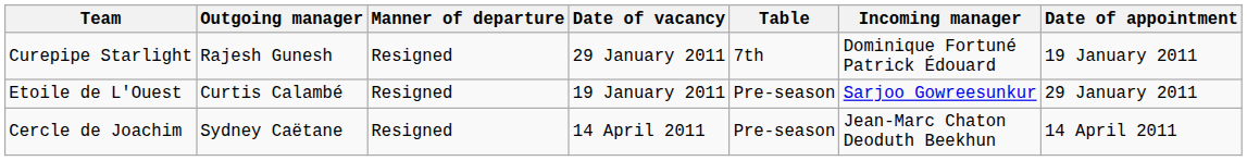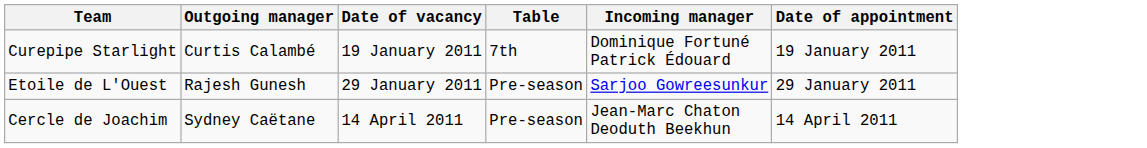- column: Manner of departure | Resigned | Resigned | Resigned
Curepipe Starlight | Outgoing manager: Rajesh Gunesh -> Curtis Calambé
Curepipe Starlight | Date of vacancy: 29 January 2011 -> 19 January 2011
Etoile de L'Ouest | Outgoing manager: Curtis Calambé -> Rajesh Gunesh
Etoile de L'Ouest | Date of vacancy: 19 January 2011 -> 29 January 2011
